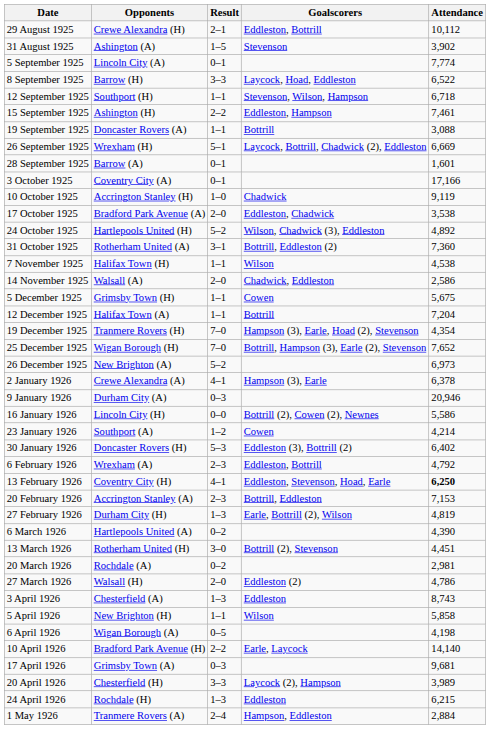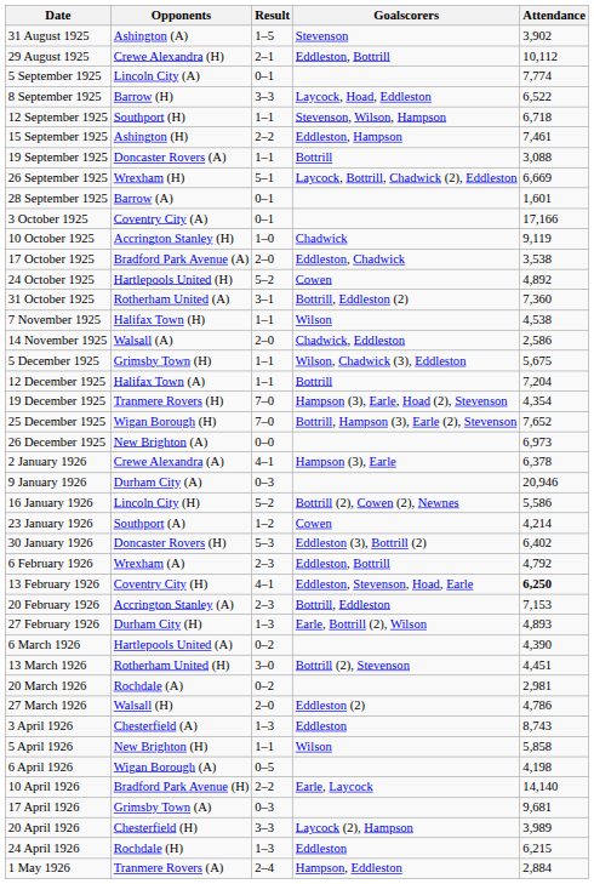rows swapped: 29 August 1925 <-> 31 August 1925
24 October 1925 | Goalscorers: Wilson, Chadwick (3), Eddleston -> Cowen
5 December 1925 | Goalscorers: Cowen -> Wilson, Chadwick (3), Eddleston
26 December 1925 | Result: 5–2 -> 0–0
16 January 1926 | Result: 0–0 -> 5–2
27 February 1926 | Attendance: 4,819 -> 4,893
